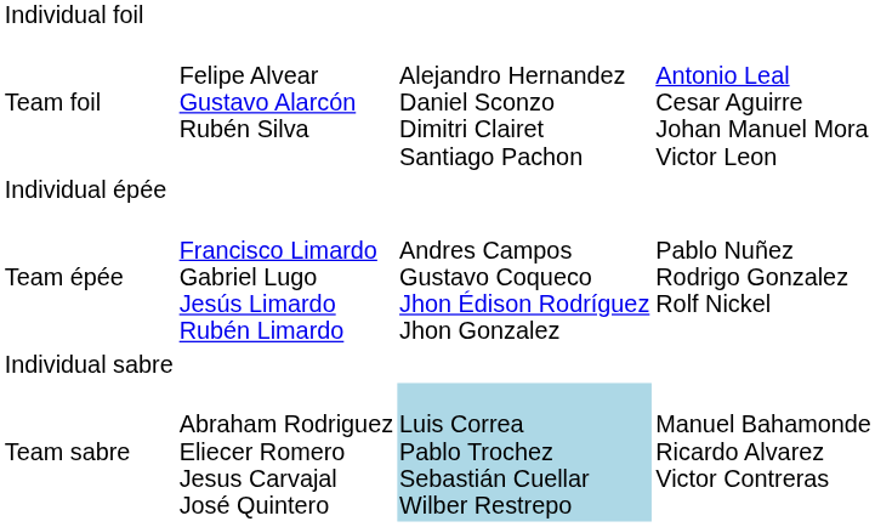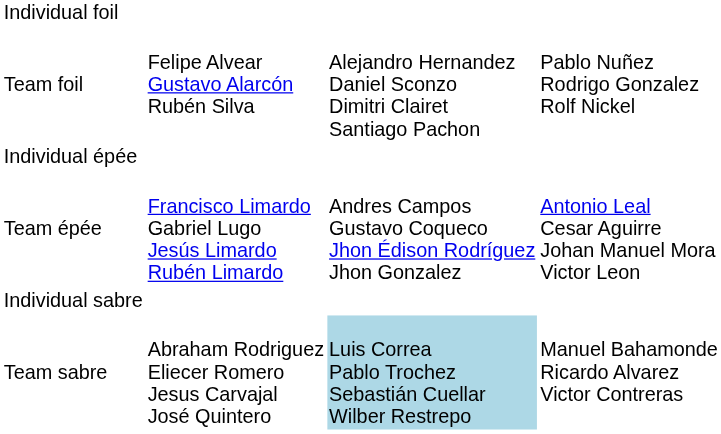Team foil | column 4: Antonio Leal Cesar Aguirre Johan Manuel Mora Victor Leon -> Pablo Nuñez Rodrigo Gonzalez Rolf Nickel
Team épée | column 4: Pablo Nuñez Rodrigo Gonzalez Rolf Nickel -> Antonio Leal Cesar Aguirre Johan Manuel Mora Victor Leon
